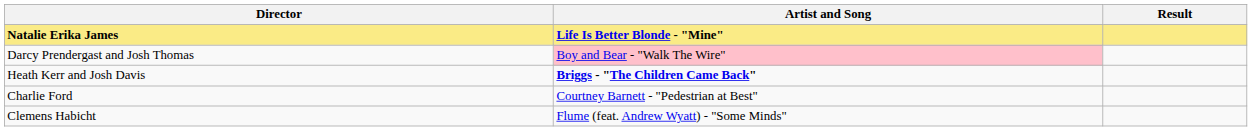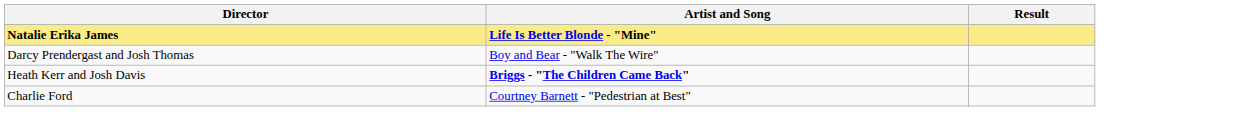Darcy Prendergast and Josh Thomas | Artist and Song: pink background -> no background
- row: Clemens Habicht | Flume (feat. Andrew Wyatt) - "Some Minds"
